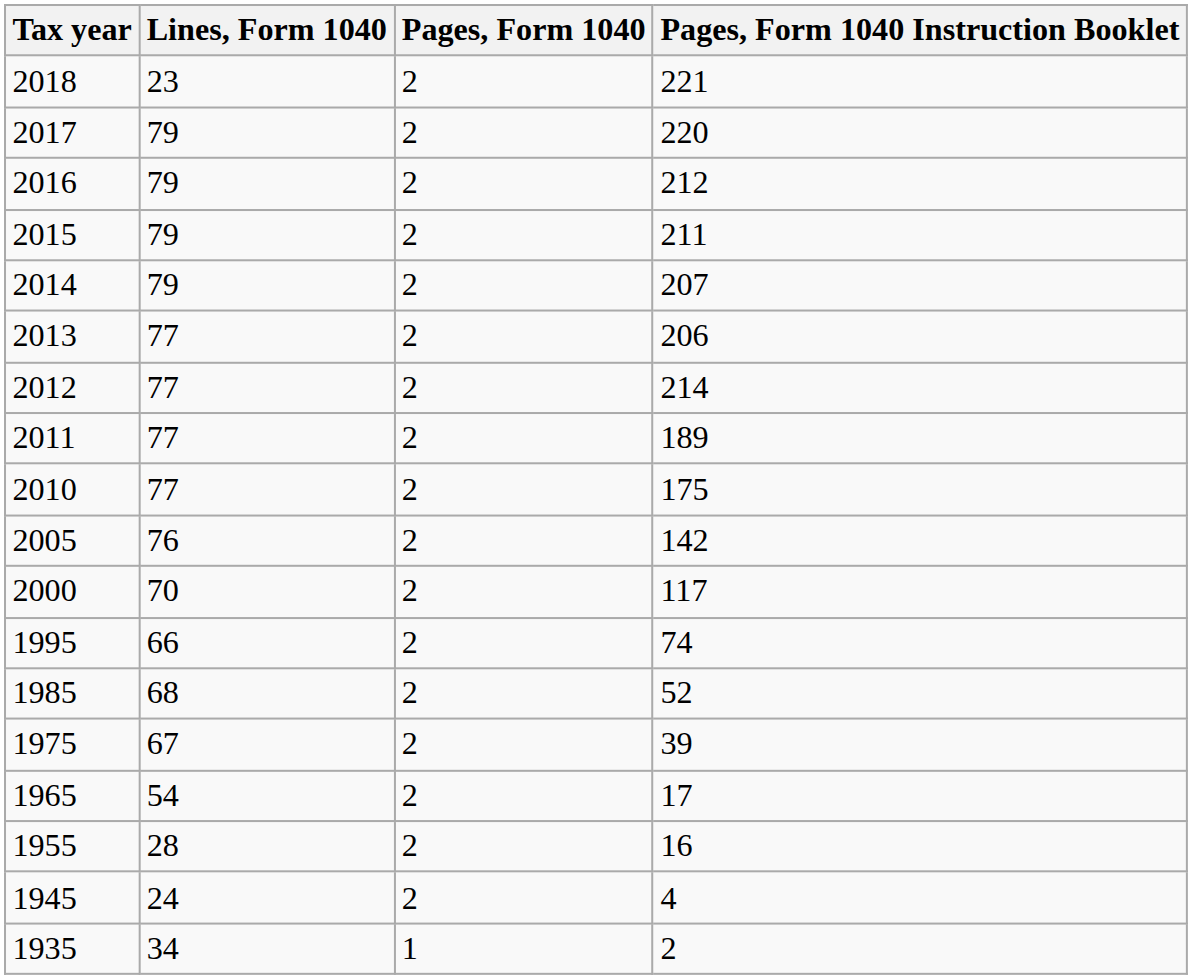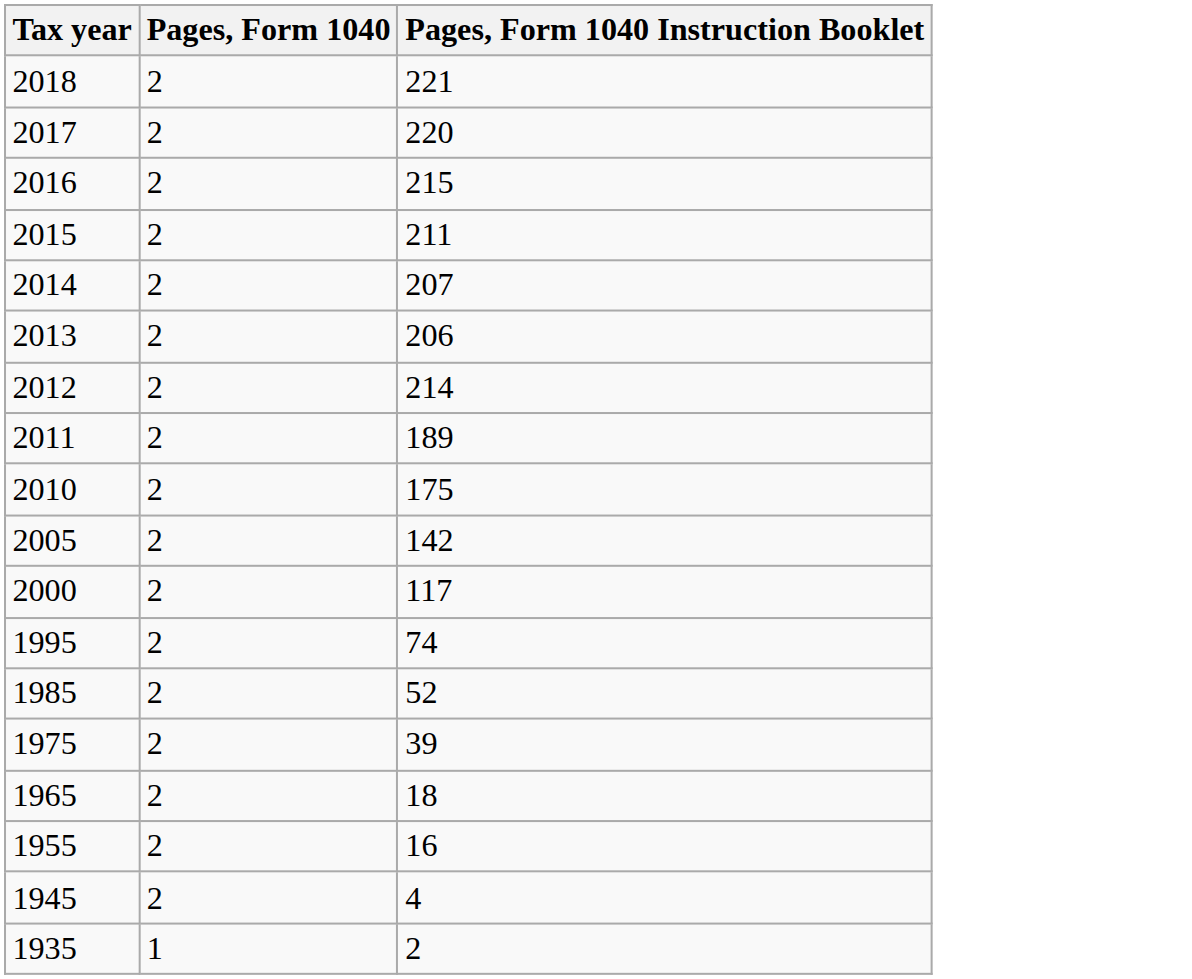- column: Lines, Form 1040 | 23 | 79 | 79 | 79 | 79 | 77 | 77 | 77 | 77 | 76 | 70 | 66 | 68 | 67 | 54 | 28 | 24 | 34
2016 | Pages, Form 1040 Instruction Booklet: 212 -> 215
1965 | Pages, Form 1040 Instruction Booklet: 17 -> 18
